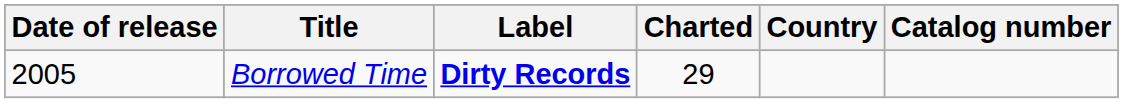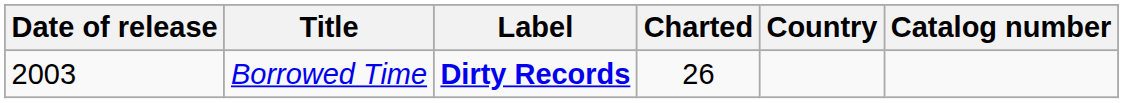Borrowed Time | Date of release: 2005 -> 2003
Borrowed Time | Charted: 29 -> 26
